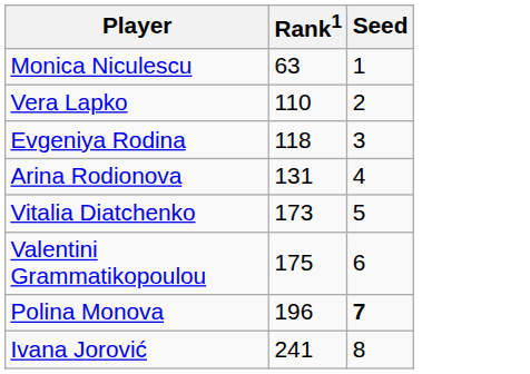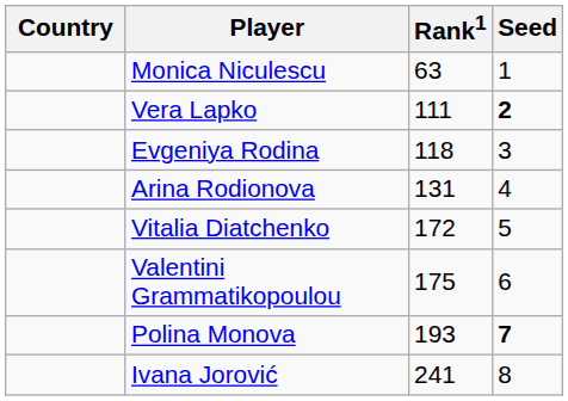+ column: Country
Vera Lapko | Rank1: 110 -> 111
Vera Lapko | Seed: normal -> bold
Vitalia Diatchenko | Rank1: 173 -> 172
Polina Monova | Rank1: 196 -> 193
